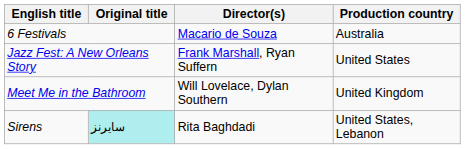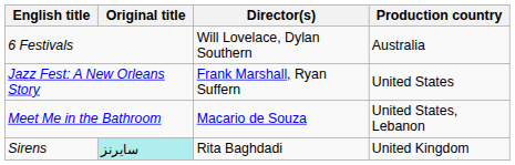6 Festivals | Director(s): Macario de Souza -> Will Lovelace, Dylan Southern
Meet Me in the Bathroom | Director(s): Will Lovelace, Dylan Southern -> Macario de Souza
Meet Me in the Bathroom | Production country: United Kingdom -> United States, Lebanon
Sirens | Production country: United States, Lebanon -> United Kingdom
